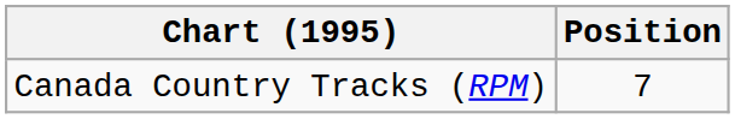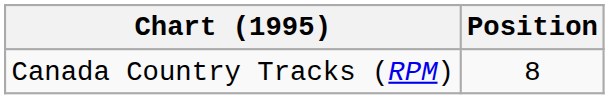Canada Country Tracks (RPM) | Position: 7 -> 8
